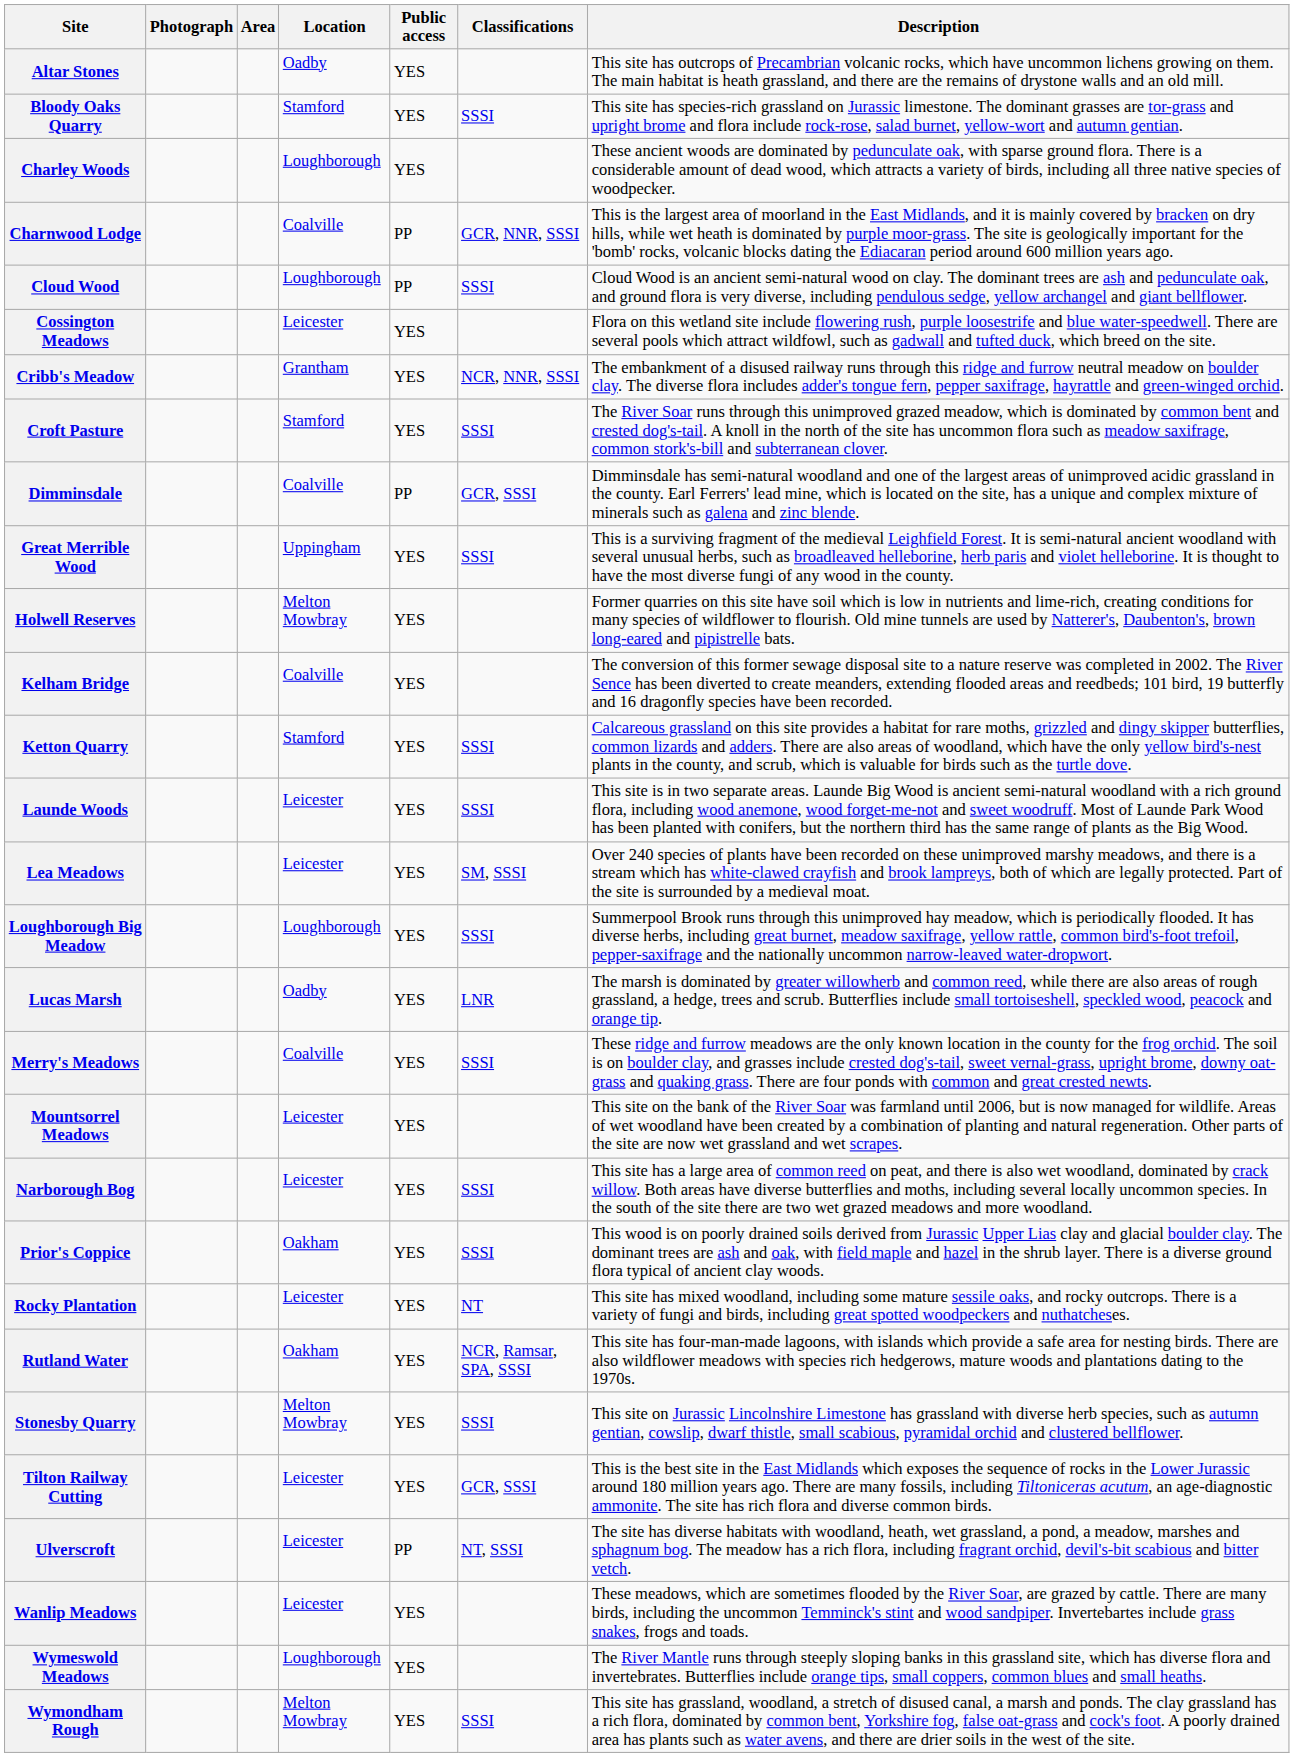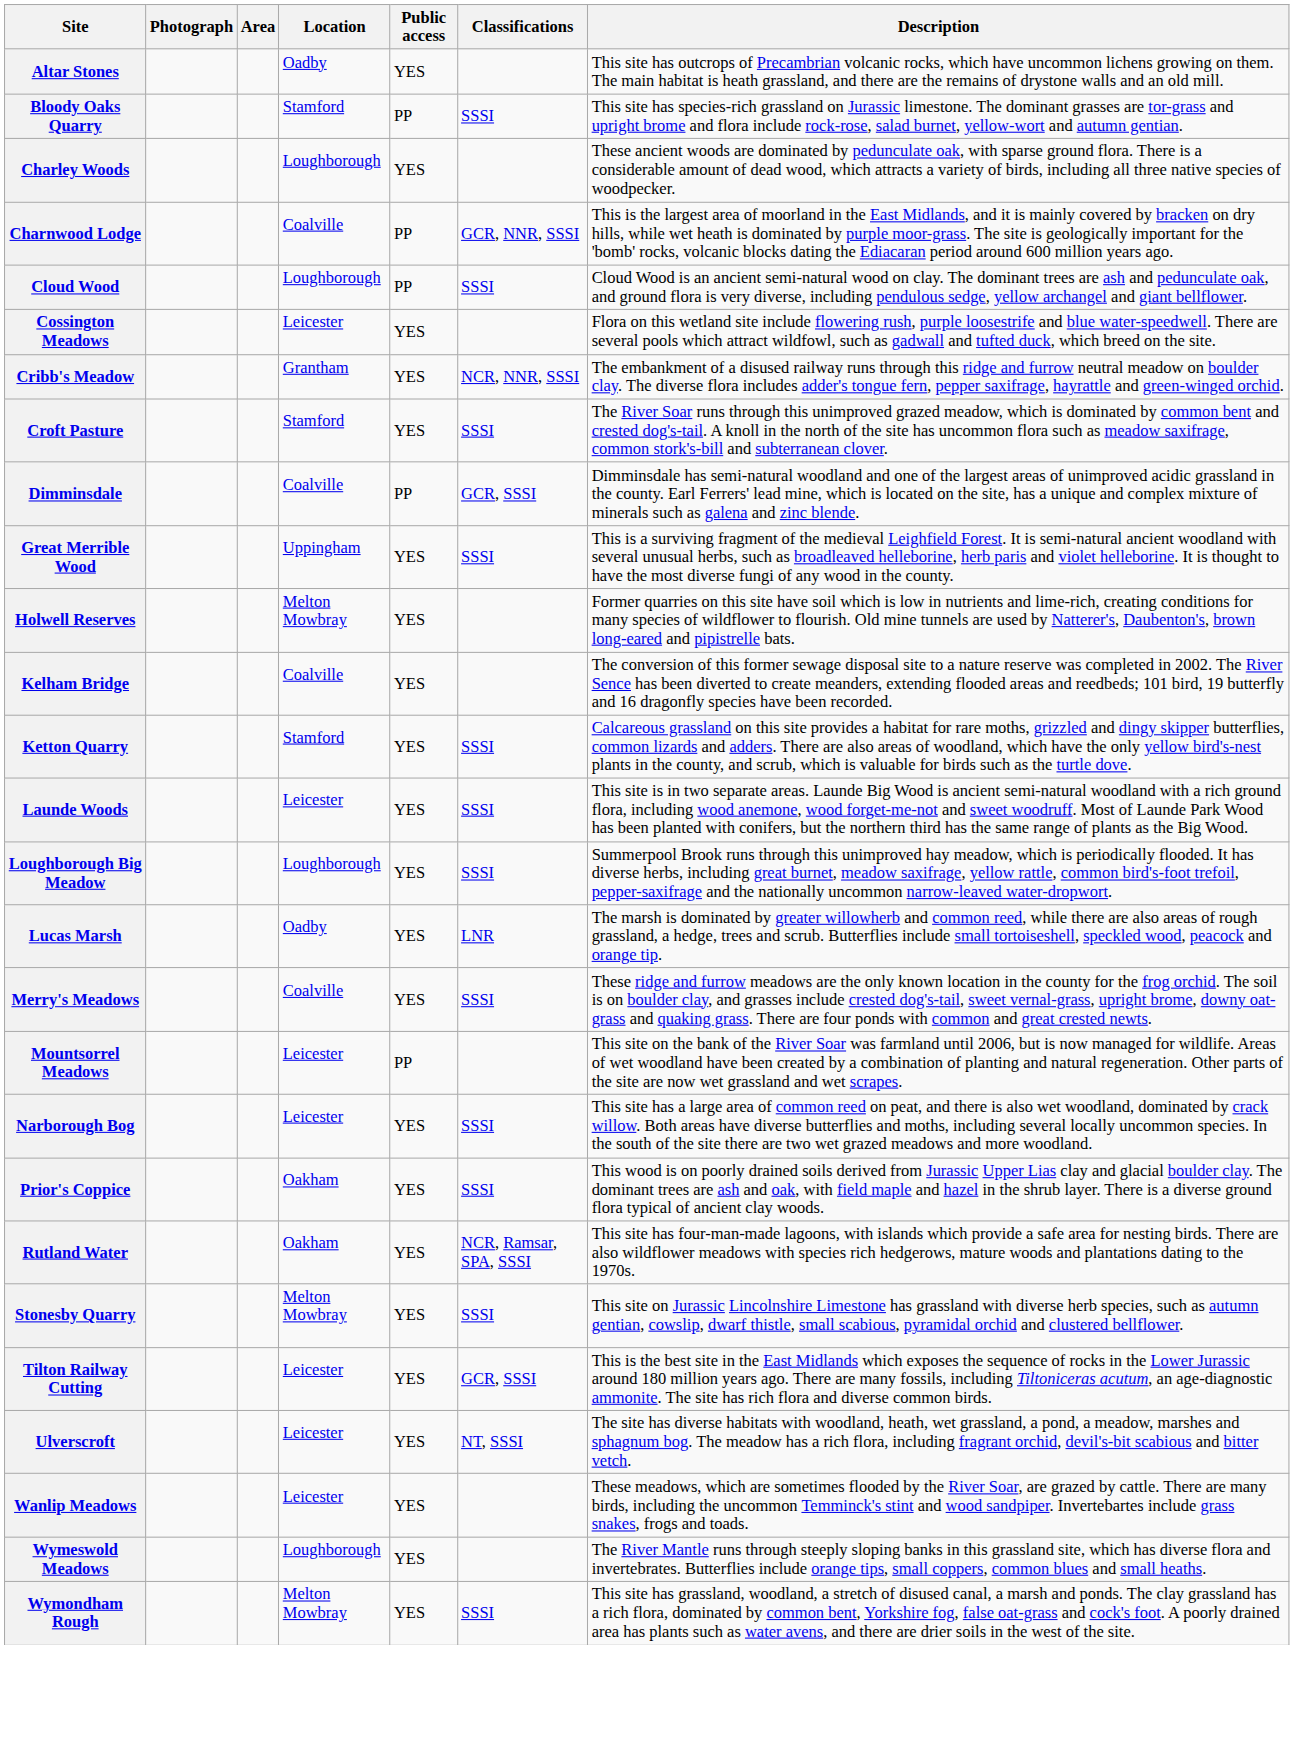Bloody Oaks Quarry | Public access: YES -> PP
- row: Lea Meadows | Leicester | YES | SM, SSSI | Over 240 species of plants have been recorded on these unimproved marshy meadows, and there is a stream which has white-clawed crayfish and brook lampreys, both of which are legally protected. Part of the site is surrounded by a medieval moat.
Mountsorrel Meadows | Public access: YES -> PP
- row: Rocky Plantation | Leicester | YES | NT | This site has mixed woodland, including some mature sessile oaks, and rocky outcrops. There is a variety of fungi and birds, including great spotted woodpeckers and nuthatcheses.
Ulverscroft | Public access: PP -> YES
